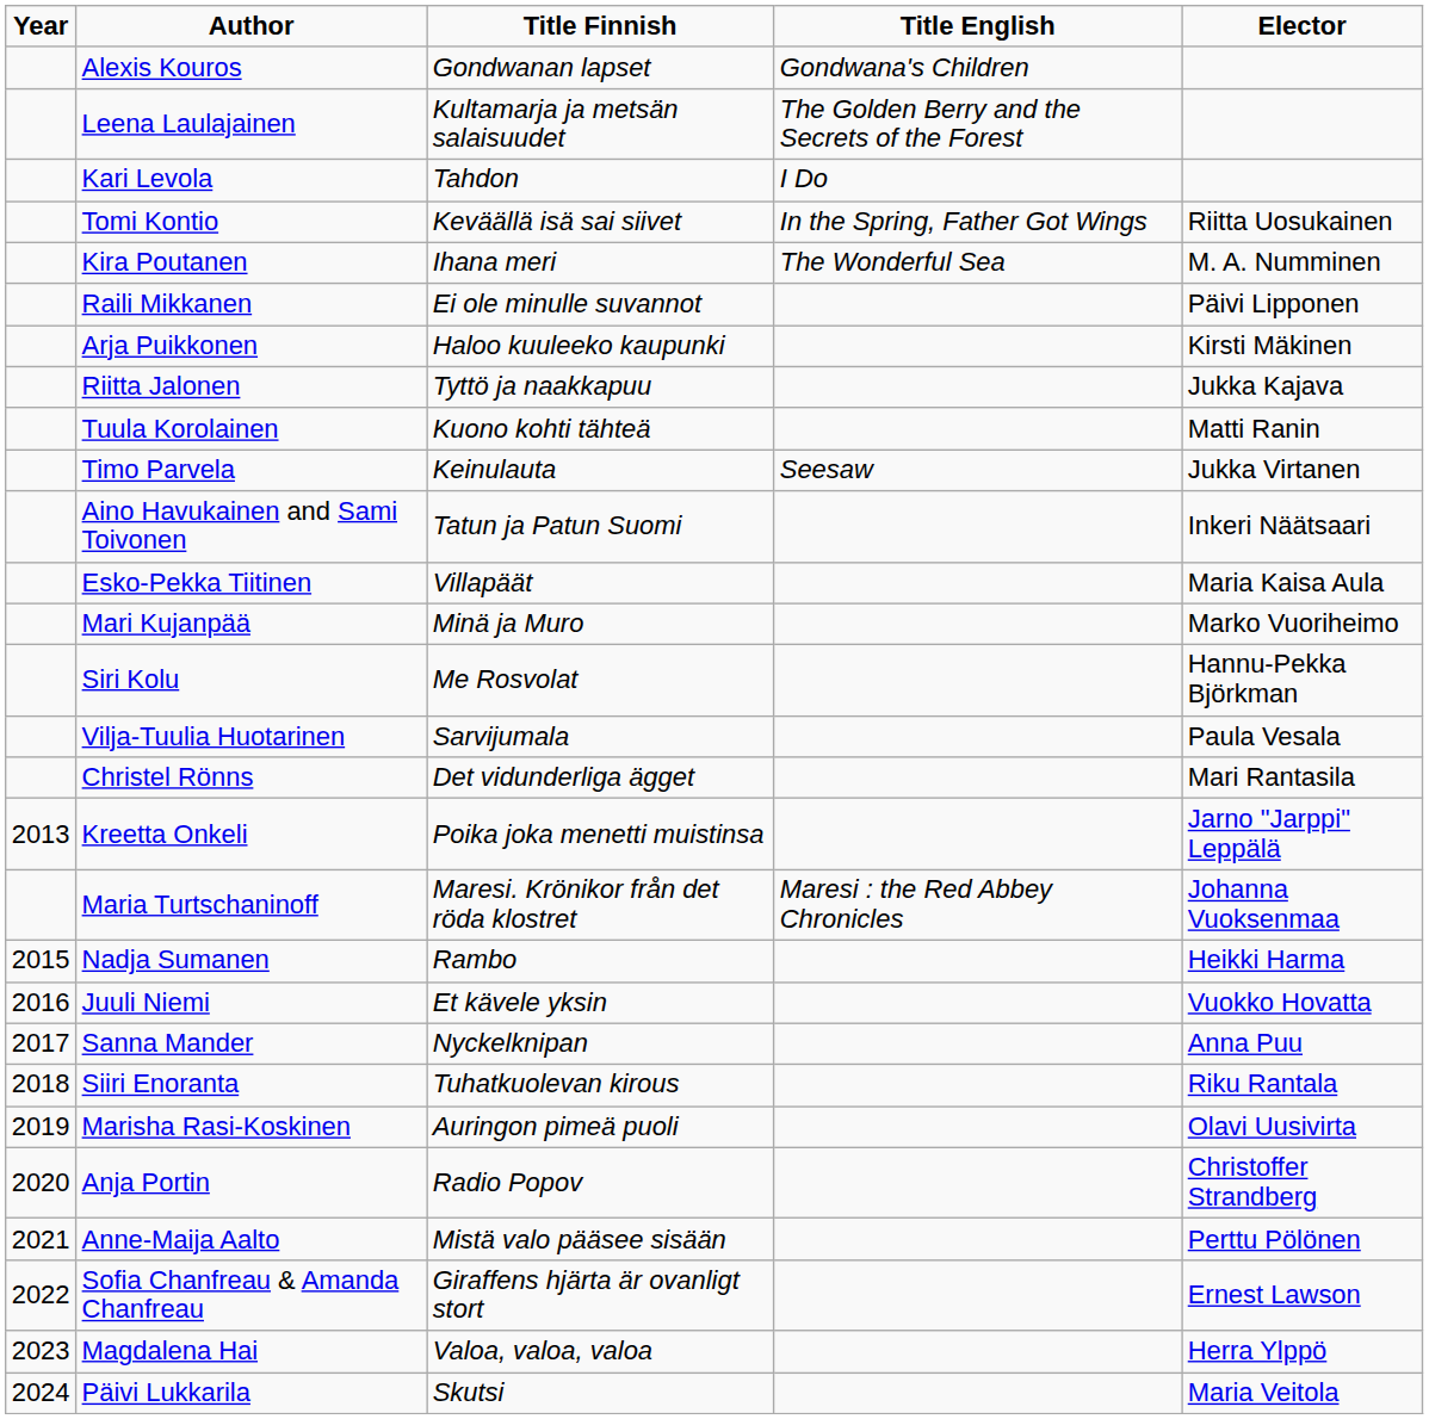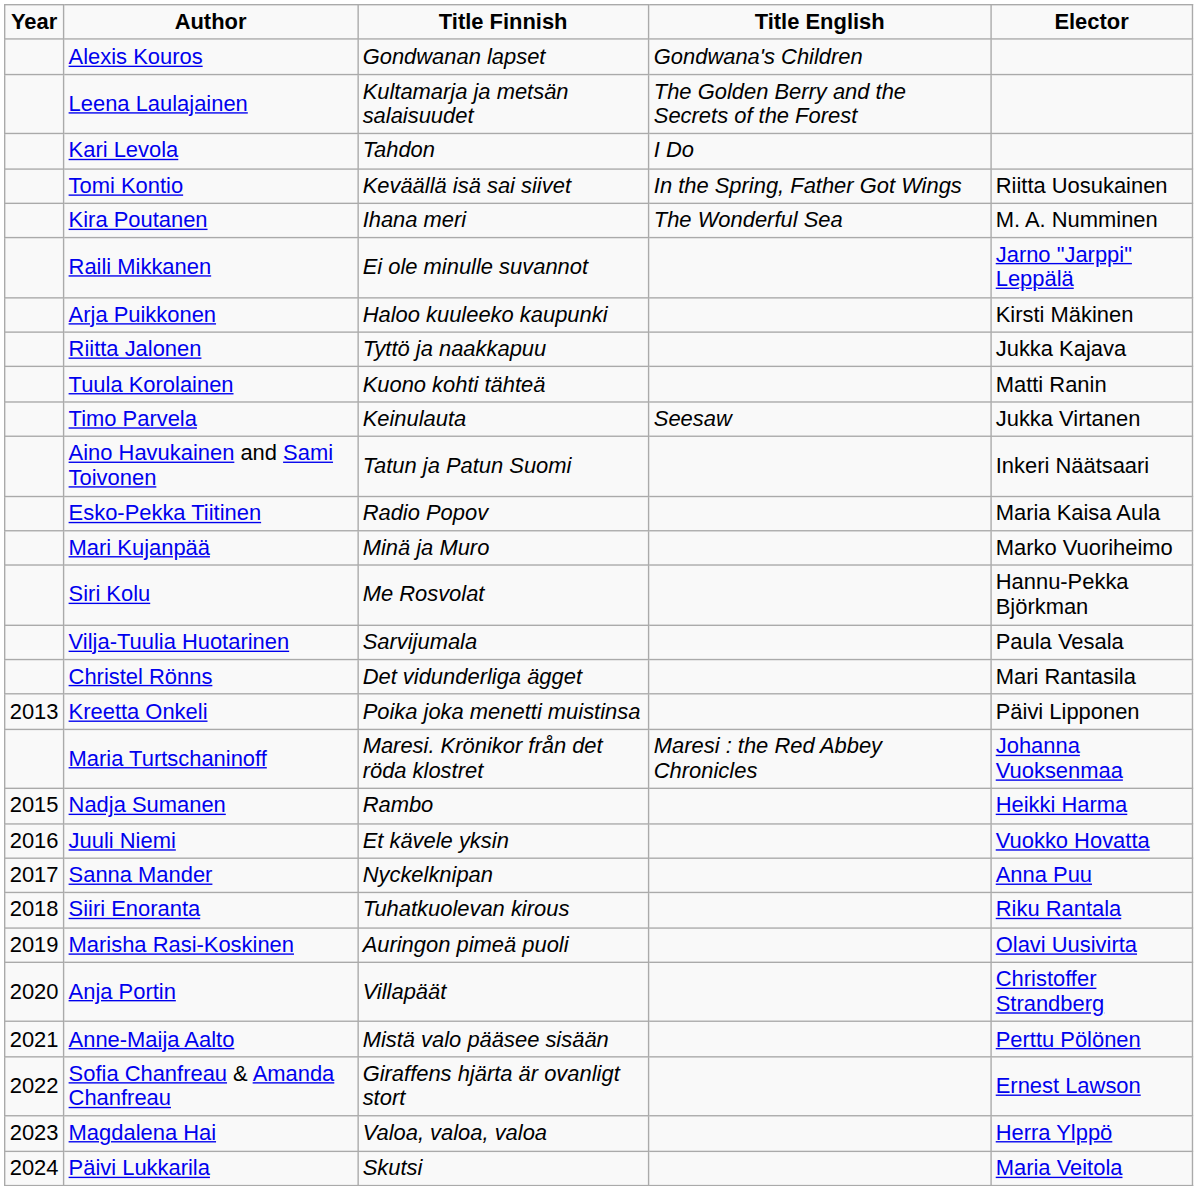Raili Mikkanen | Elector: Päivi Lipponen -> Jarno "Jarppi" Leppälä
Esko-Pekka Tiitinen | Title Finnish: Villapäät -> Radio Popov
Kreetta Onkeli | Elector: Jarno "Jarppi" Leppälä -> Päivi Lipponen
Anja Portin | Title Finnish: Radio Popov -> Villapäät
